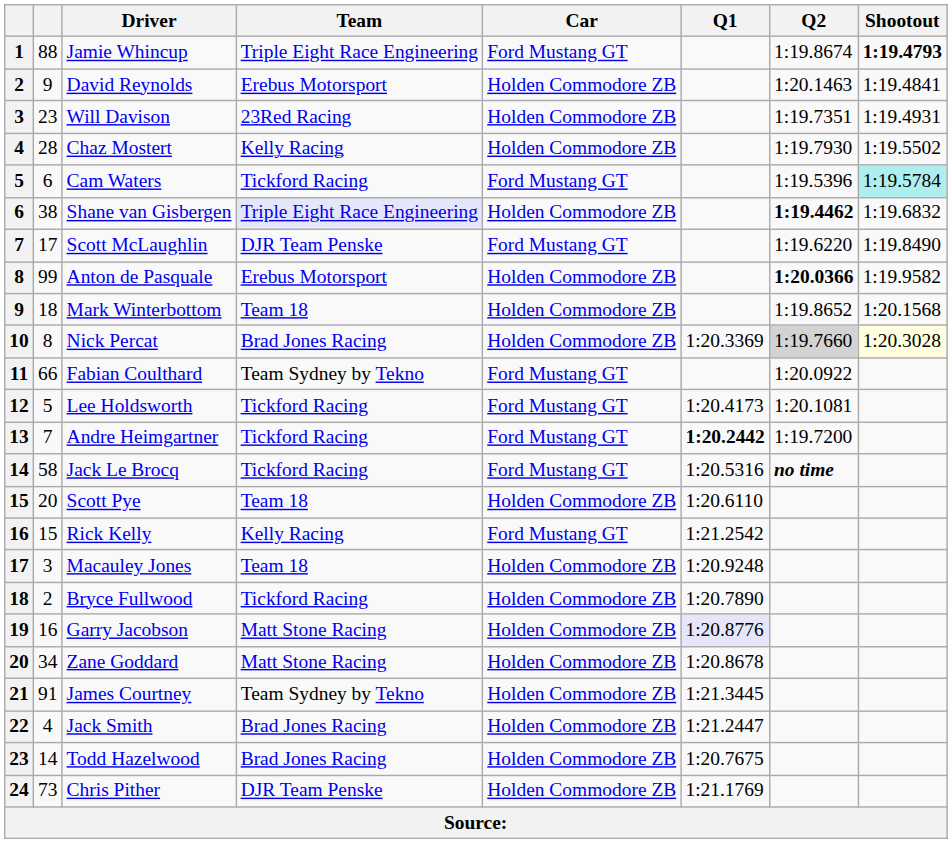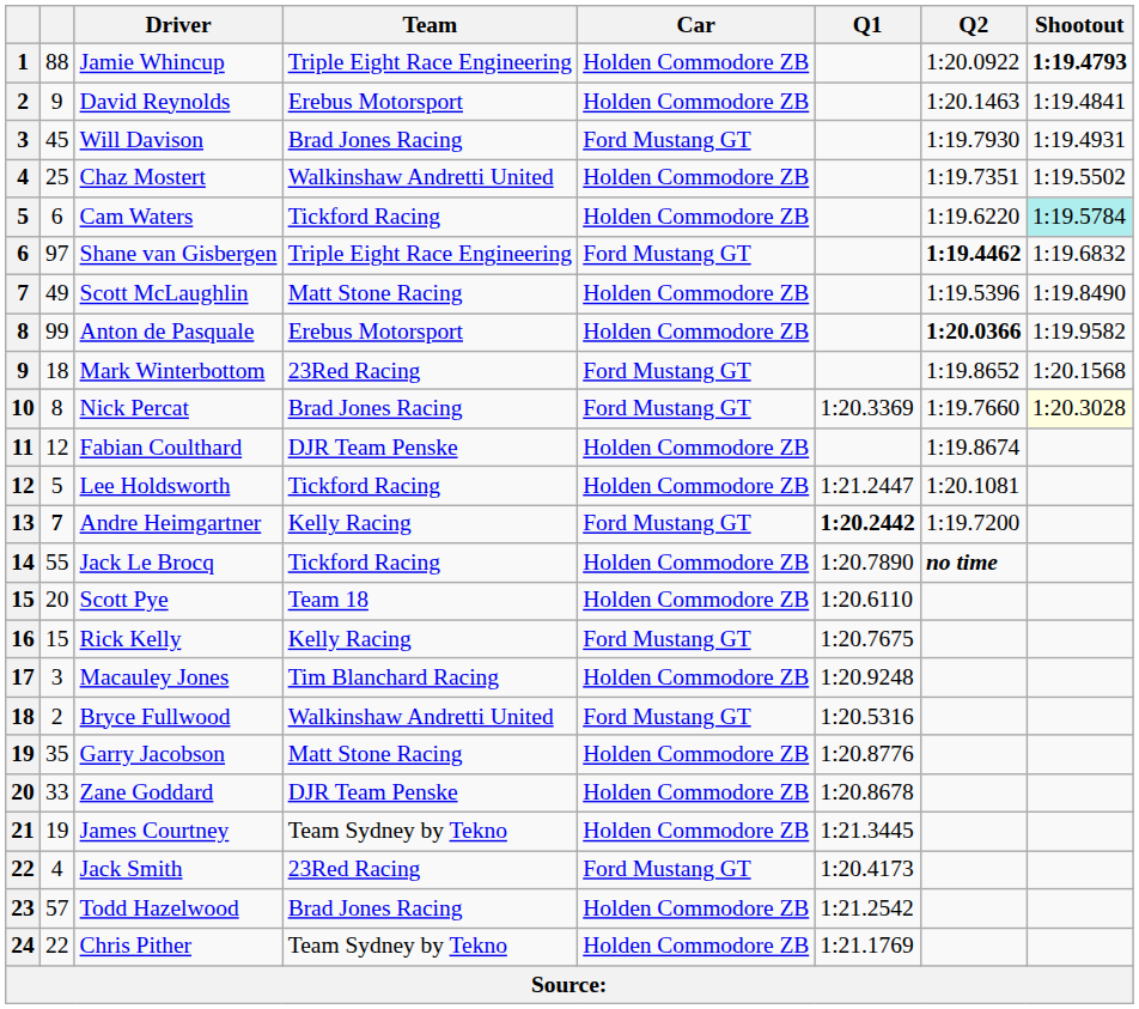Jamie Whincup | Car: Ford Mustang GT -> Holden Commodore ZB
Jamie Whincup | Q2: 1:19.8674 -> 1:20.0922
Will Davison | column 2: 23 -> 45
Will Davison | Team: 23Red Racing -> Brad Jones Racing
Will Davison | Car: Holden Commodore ZB -> Ford Mustang GT
Will Davison | Q2: 1:19.7351 -> 1:19.7930
Chaz Mostert | column 2: 28 -> 25
Chaz Mostert | Team: Kelly Racing -> Walkinshaw Andretti United
Chaz Mostert | Q2: 1:19.7930 -> 1:19.7351
Cam Waters | Car: Ford Mustang GT -> Holden Commodore ZB
Cam Waters | Q2: 1:19.5396 -> 1:19.6220
Shane van Gisbergen | column 2: 38 -> 97
Shane van Gisbergen | Team: lavender background -> no background
Shane van Gisbergen | Car: Holden Commodore ZB -> Ford Mustang GT
Scott McLaughlin | column 2: 17 -> 49
Scott McLaughlin | Team: DJR Team Penske -> Matt Stone Racing
Scott McLaughlin | Car: Ford Mustang GT -> Holden Commodore ZB
Scott McLaughlin | Q2: 1:19.6220 -> 1:19.5396
Mark Winterbottom | Team: Team 18 -> 23Red Racing
Mark Winterbottom | Car: Holden Commodore ZB -> Ford Mustang GT
Nick Percat | Car: Holden Commodore ZB -> Ford Mustang GT
Nick Percat | Q2: lightgrey background -> no background
Fabian Coulthard | column 2: 66 -> 12
Fabian Coulthard | Team: Team Sydney by Tekno -> DJR Team Penske
Fabian Coulthard | Car: Ford Mustang GT -> Holden Commodore ZB
Fabian Coulthard | Q2: 1:20.0922 -> 1:19.8674
Lee Holdsworth | Car: Ford Mustang GT -> Holden Commodore ZB
Lee Holdsworth | Q1: 1:20.4173 -> 1:21.2447
Andre Heimgartner | column 2: normal -> bold
Andre Heimgartner | Team: Tickford Racing -> Kelly Racing
Jack Le Brocq | column 2: 58 -> 55
Jack Le Brocq | Car: Ford Mustang GT -> Holden Commodore ZB
Jack Le Brocq | Q1: 1:20.5316 -> 1:20.7890
Rick Kelly | Q1: 1:21.2542 -> 1:20.7675
Macauley Jones | Team: Team 18 -> Tim Blanchard Racing
Bryce Fullwood | Team: Tickford Racing -> Walkinshaw Andretti United
Bryce Fullwood | Car: Holden Commodore ZB -> Ford Mustang GT
Bryce Fullwood | Q1: 1:20.7890 -> 1:20.5316
Garry Jacobson | column 2: 16 -> 35
Garry Jacobson | Q1: lavender background -> no background
Zane Goddard | column 2: 34 -> 33
Zane Goddard | Team: Matt Stone Racing -> DJR Team Penske
James Courtney | column 2: 91 -> 19
Jack Smith | Team: Brad Jones Racing -> 23Red Racing
Jack Smith | Car: Holden Commodore ZB -> Ford Mustang GT
Jack Smith | Q1: 1:21.2447 -> 1:20.4173
Todd Hazelwood | column 2: 14 -> 57
Todd Hazelwood | Q1: 1:20.7675 -> 1:21.2542
Chris Pither | column 2: 73 -> 22
Chris Pither | Team: DJR Team Penske -> Team Sydney by Tekno
